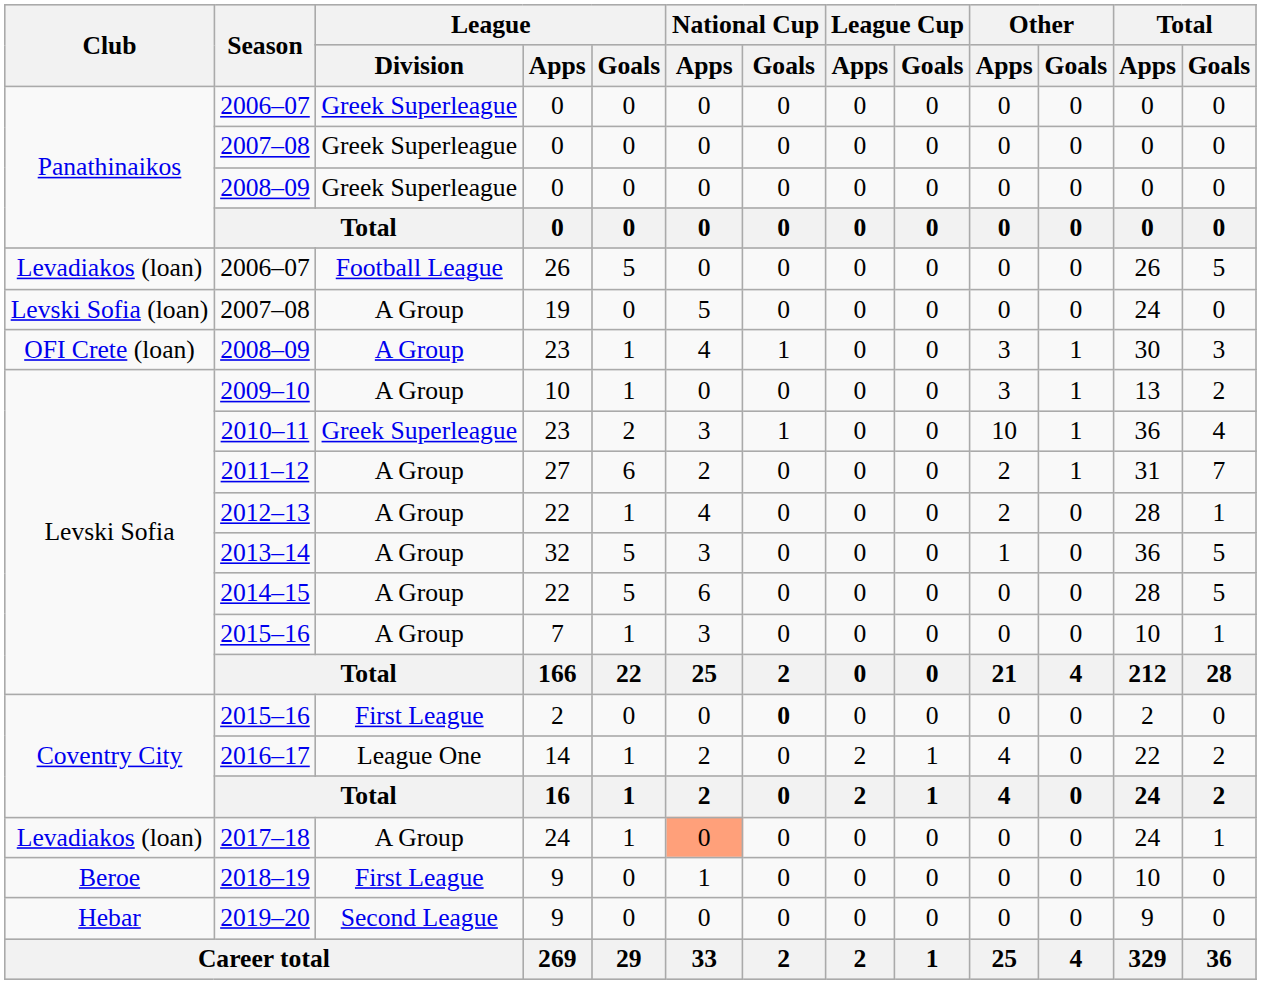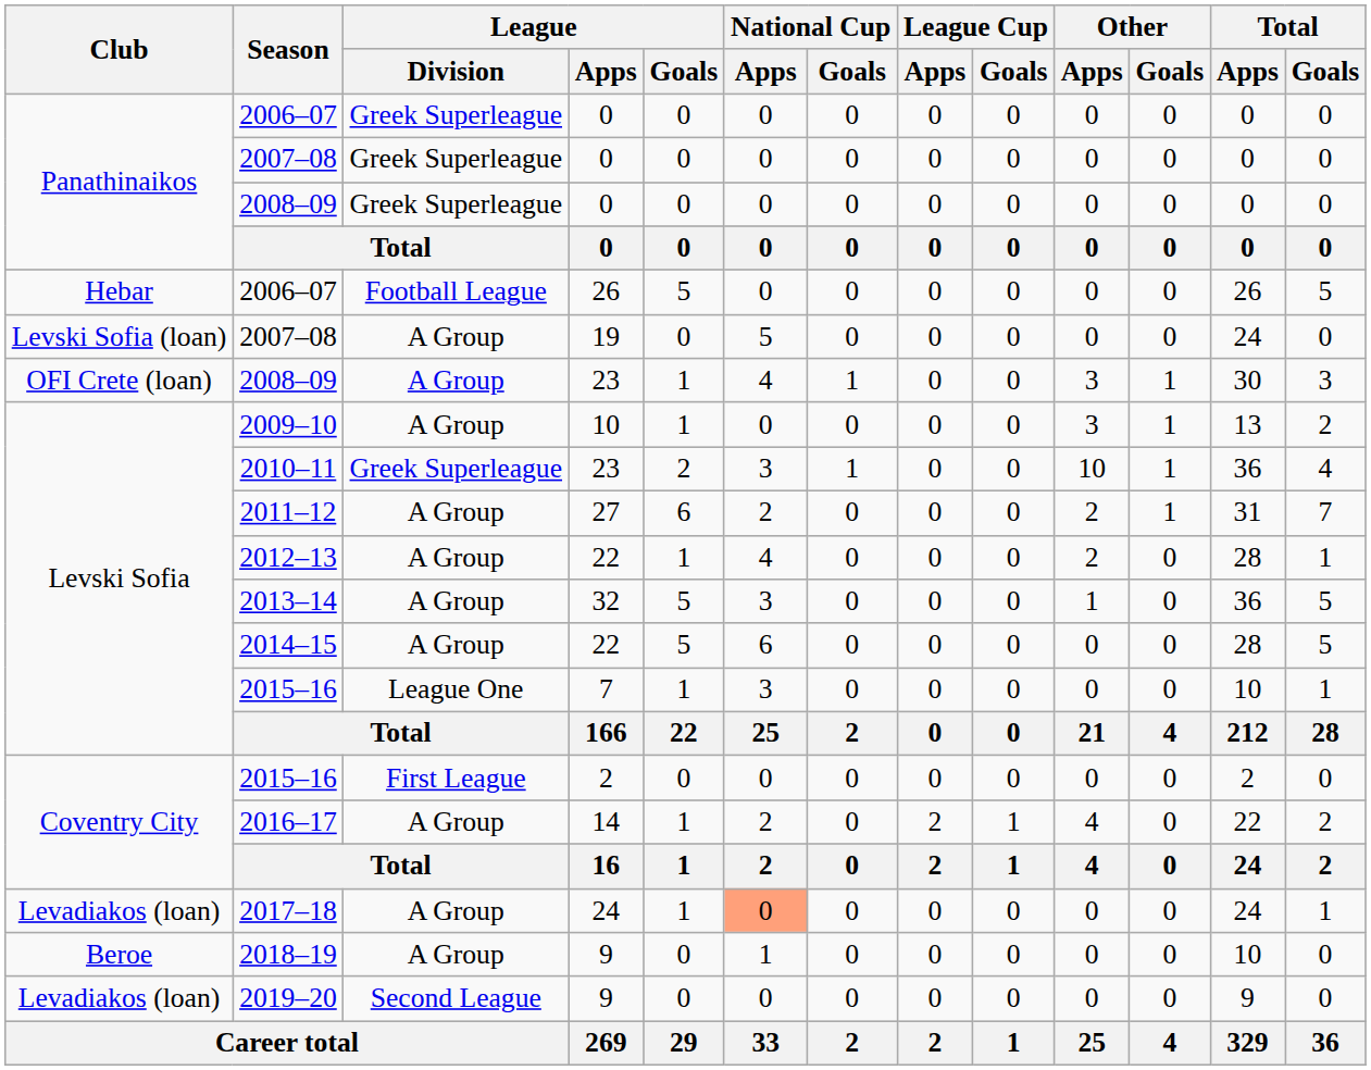2006–07 / 26 | Club: Levadiakos (loan) -> Hebar
2015–16 / 7 | League / Division: A Group -> League One
2015–16 / 2 | National Cup / Goals: bold -> normal
2016–17 | League / Division: League One -> A Group
2018–19 | League / Division: First League -> A Group
2019–20 | Club: Hebar -> Levadiakos (loan)
